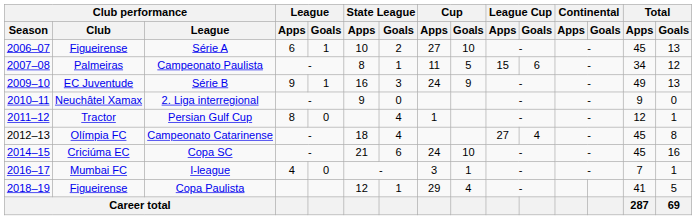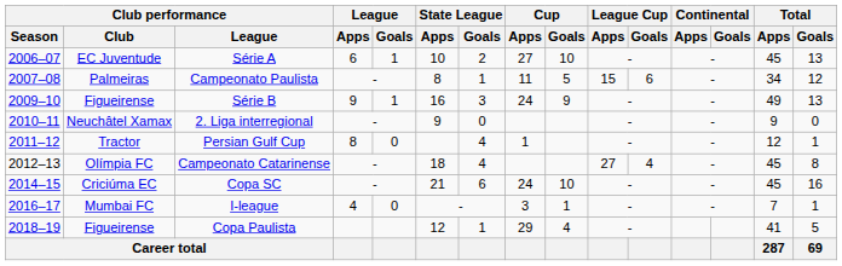Série A | Club performance / Club: Figueirense -> EC Juventude
Série B | Club performance / Club: EC Juventude -> Figueirense
